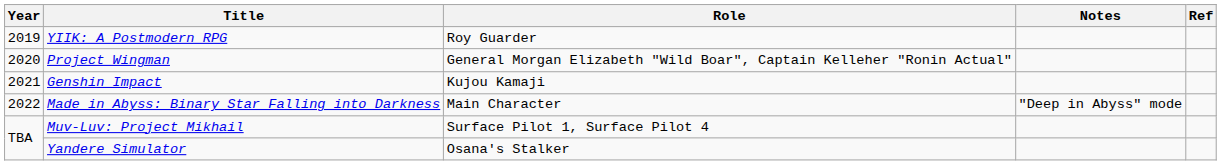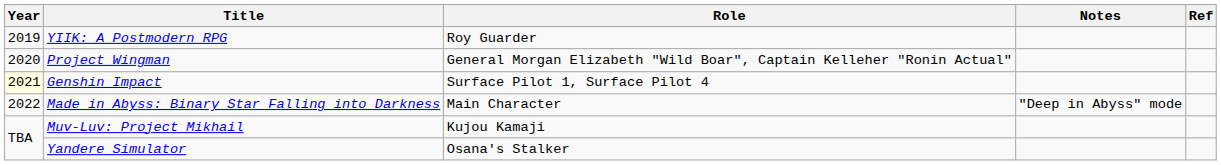Genshin Impact | Year: no background -> lightyellow background
Genshin Impact | Role: Kujou Kamaji -> Surface Pilot 1, Surface Pilot 4
Muv-Luv: Project Mikhail | Role: Surface Pilot 1, Surface Pilot 4 -> Kujou Kamaji
